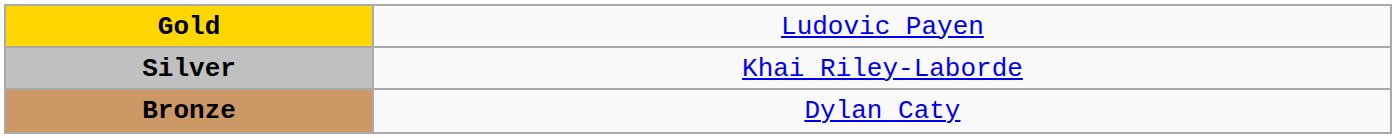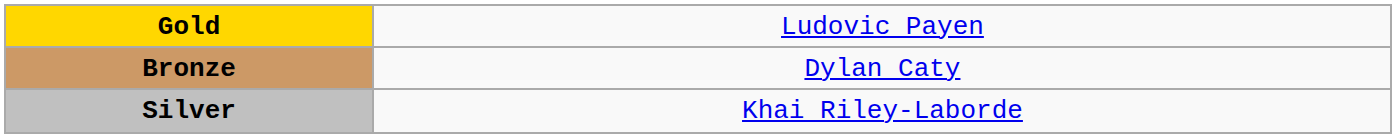rows swapped: Silver <-> Bronze
